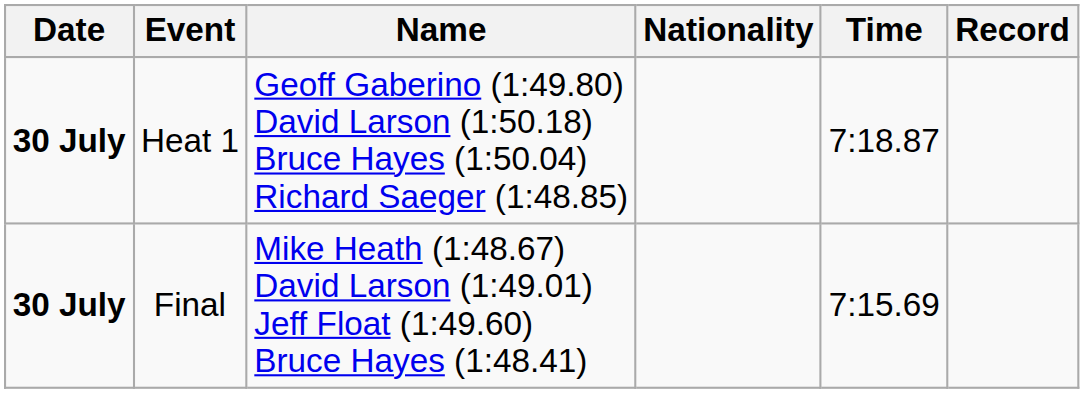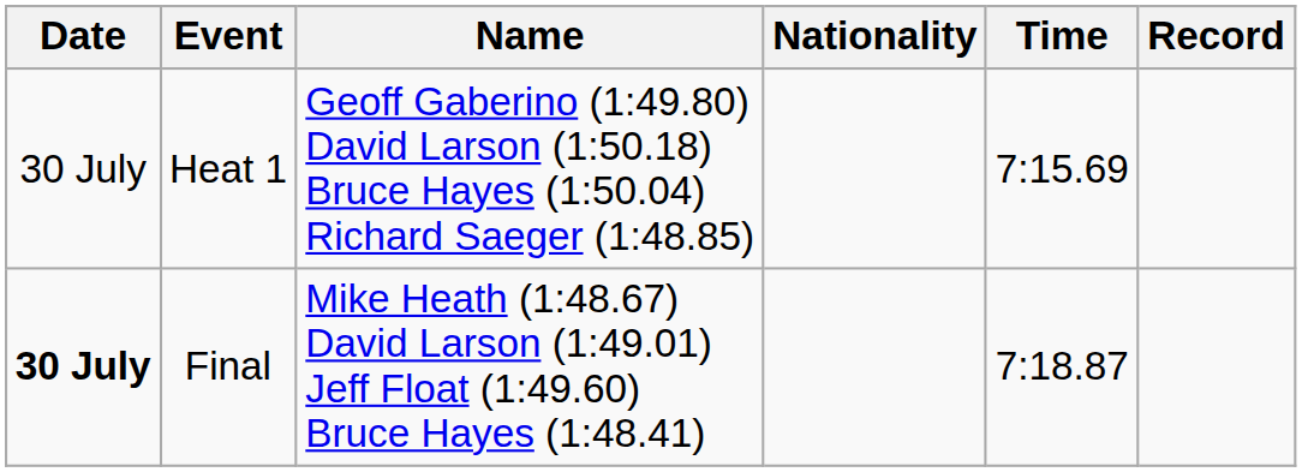Heat 1 | Date: bold -> normal
Heat 1 | Time: 7:18.87 -> 7:15.69
Final | Time: 7:15.69 -> 7:18.87
